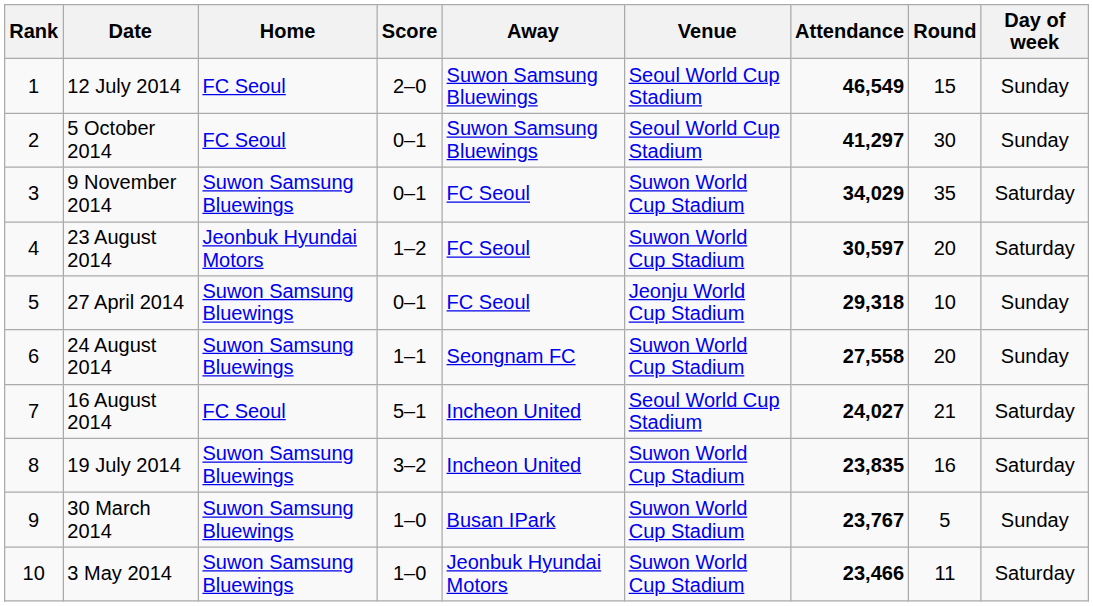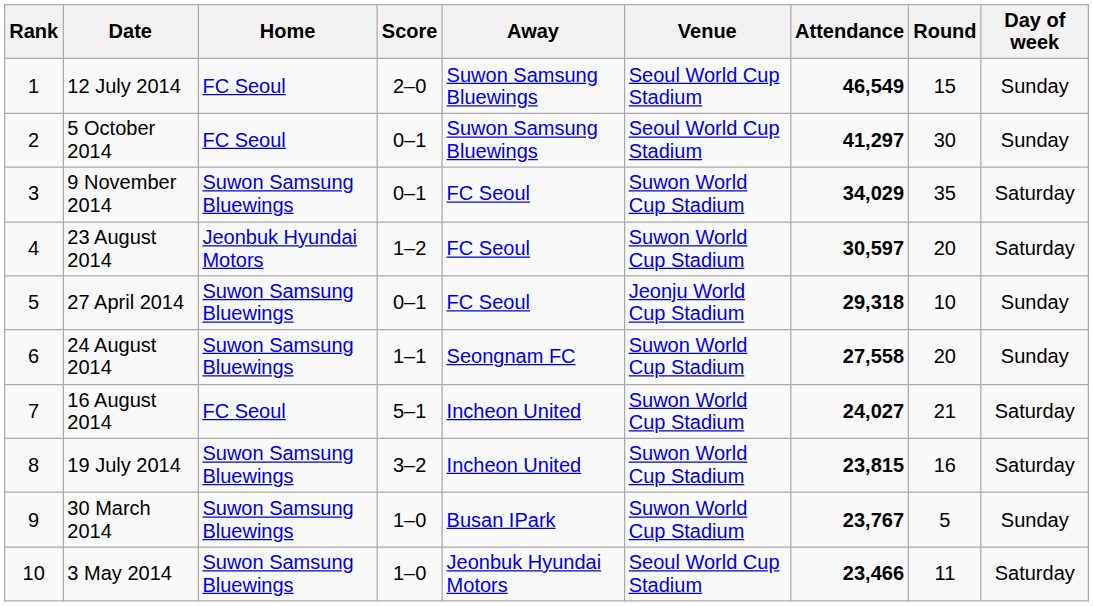16 August 2014 | Venue: Seoul World Cup Stadium -> Suwon World Cup Stadium
19 July 2014 | Attendance: 23,835 -> 23,815
3 May 2014 | Venue: Suwon World Cup Stadium -> Seoul World Cup Stadium
